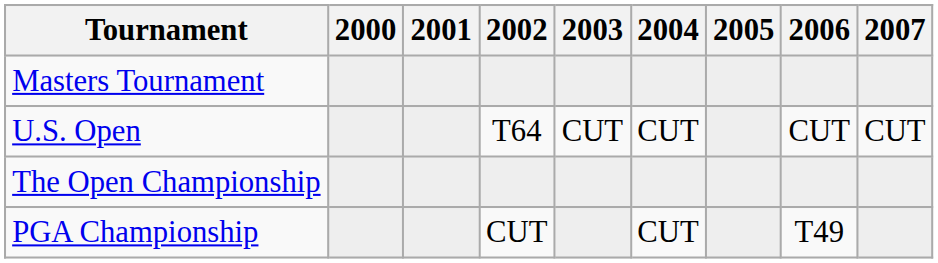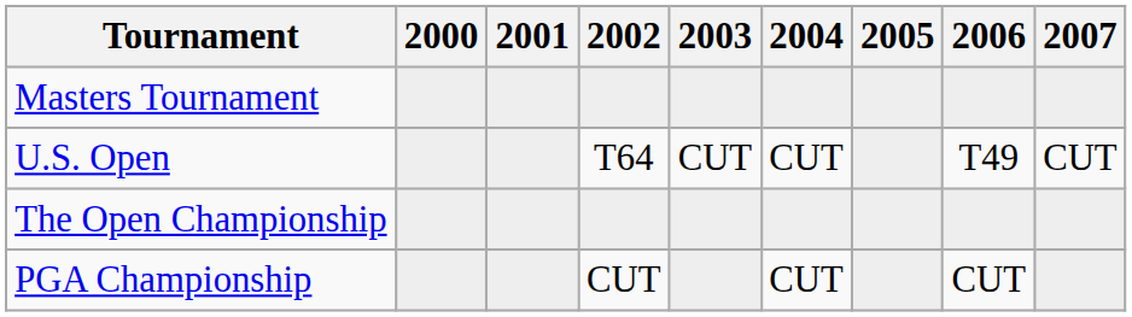U.S. Open | 2006: CUT -> T49
PGA Championship | 2006: T49 -> CUT
